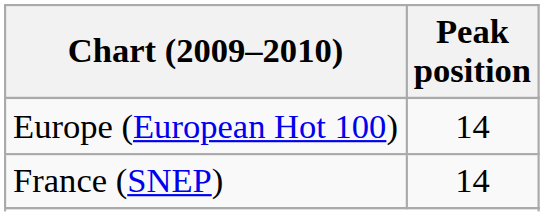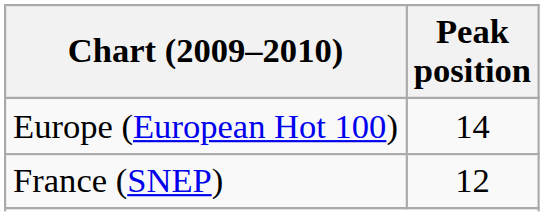France (SNEP) | Peak position: 14 -> 12
